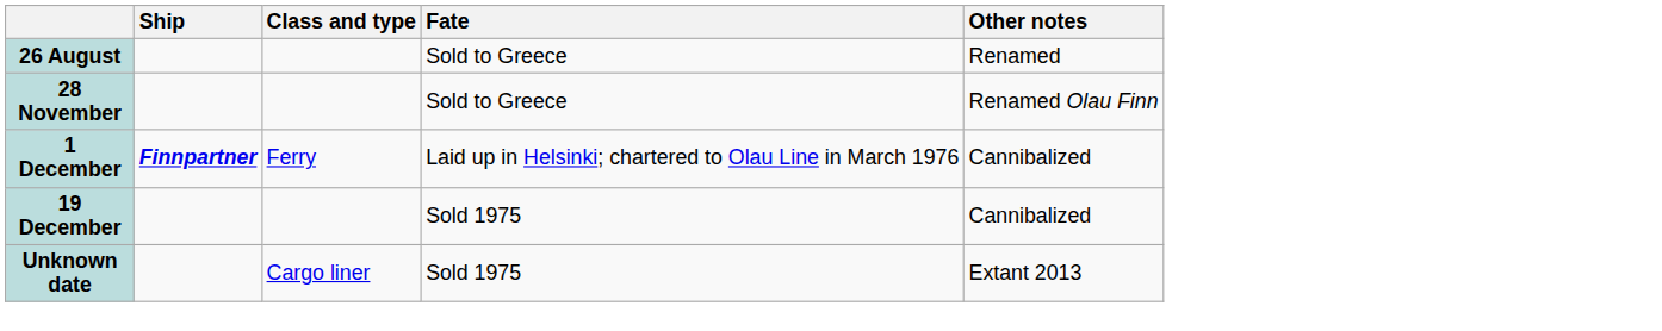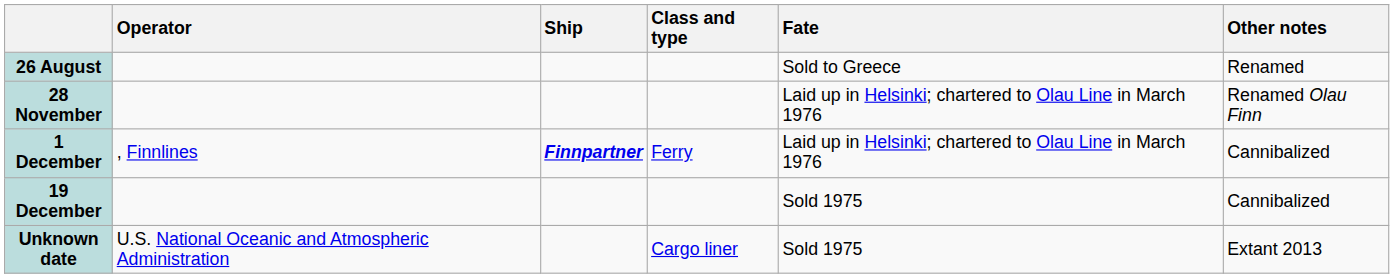+ column: Operator | , Finnlines | U.S. National Oceanic and Atmospheric Administration
28 November | Fate: Sold to Greece -> Laid up in Helsinki; chartered to Olau Line in March 1976
